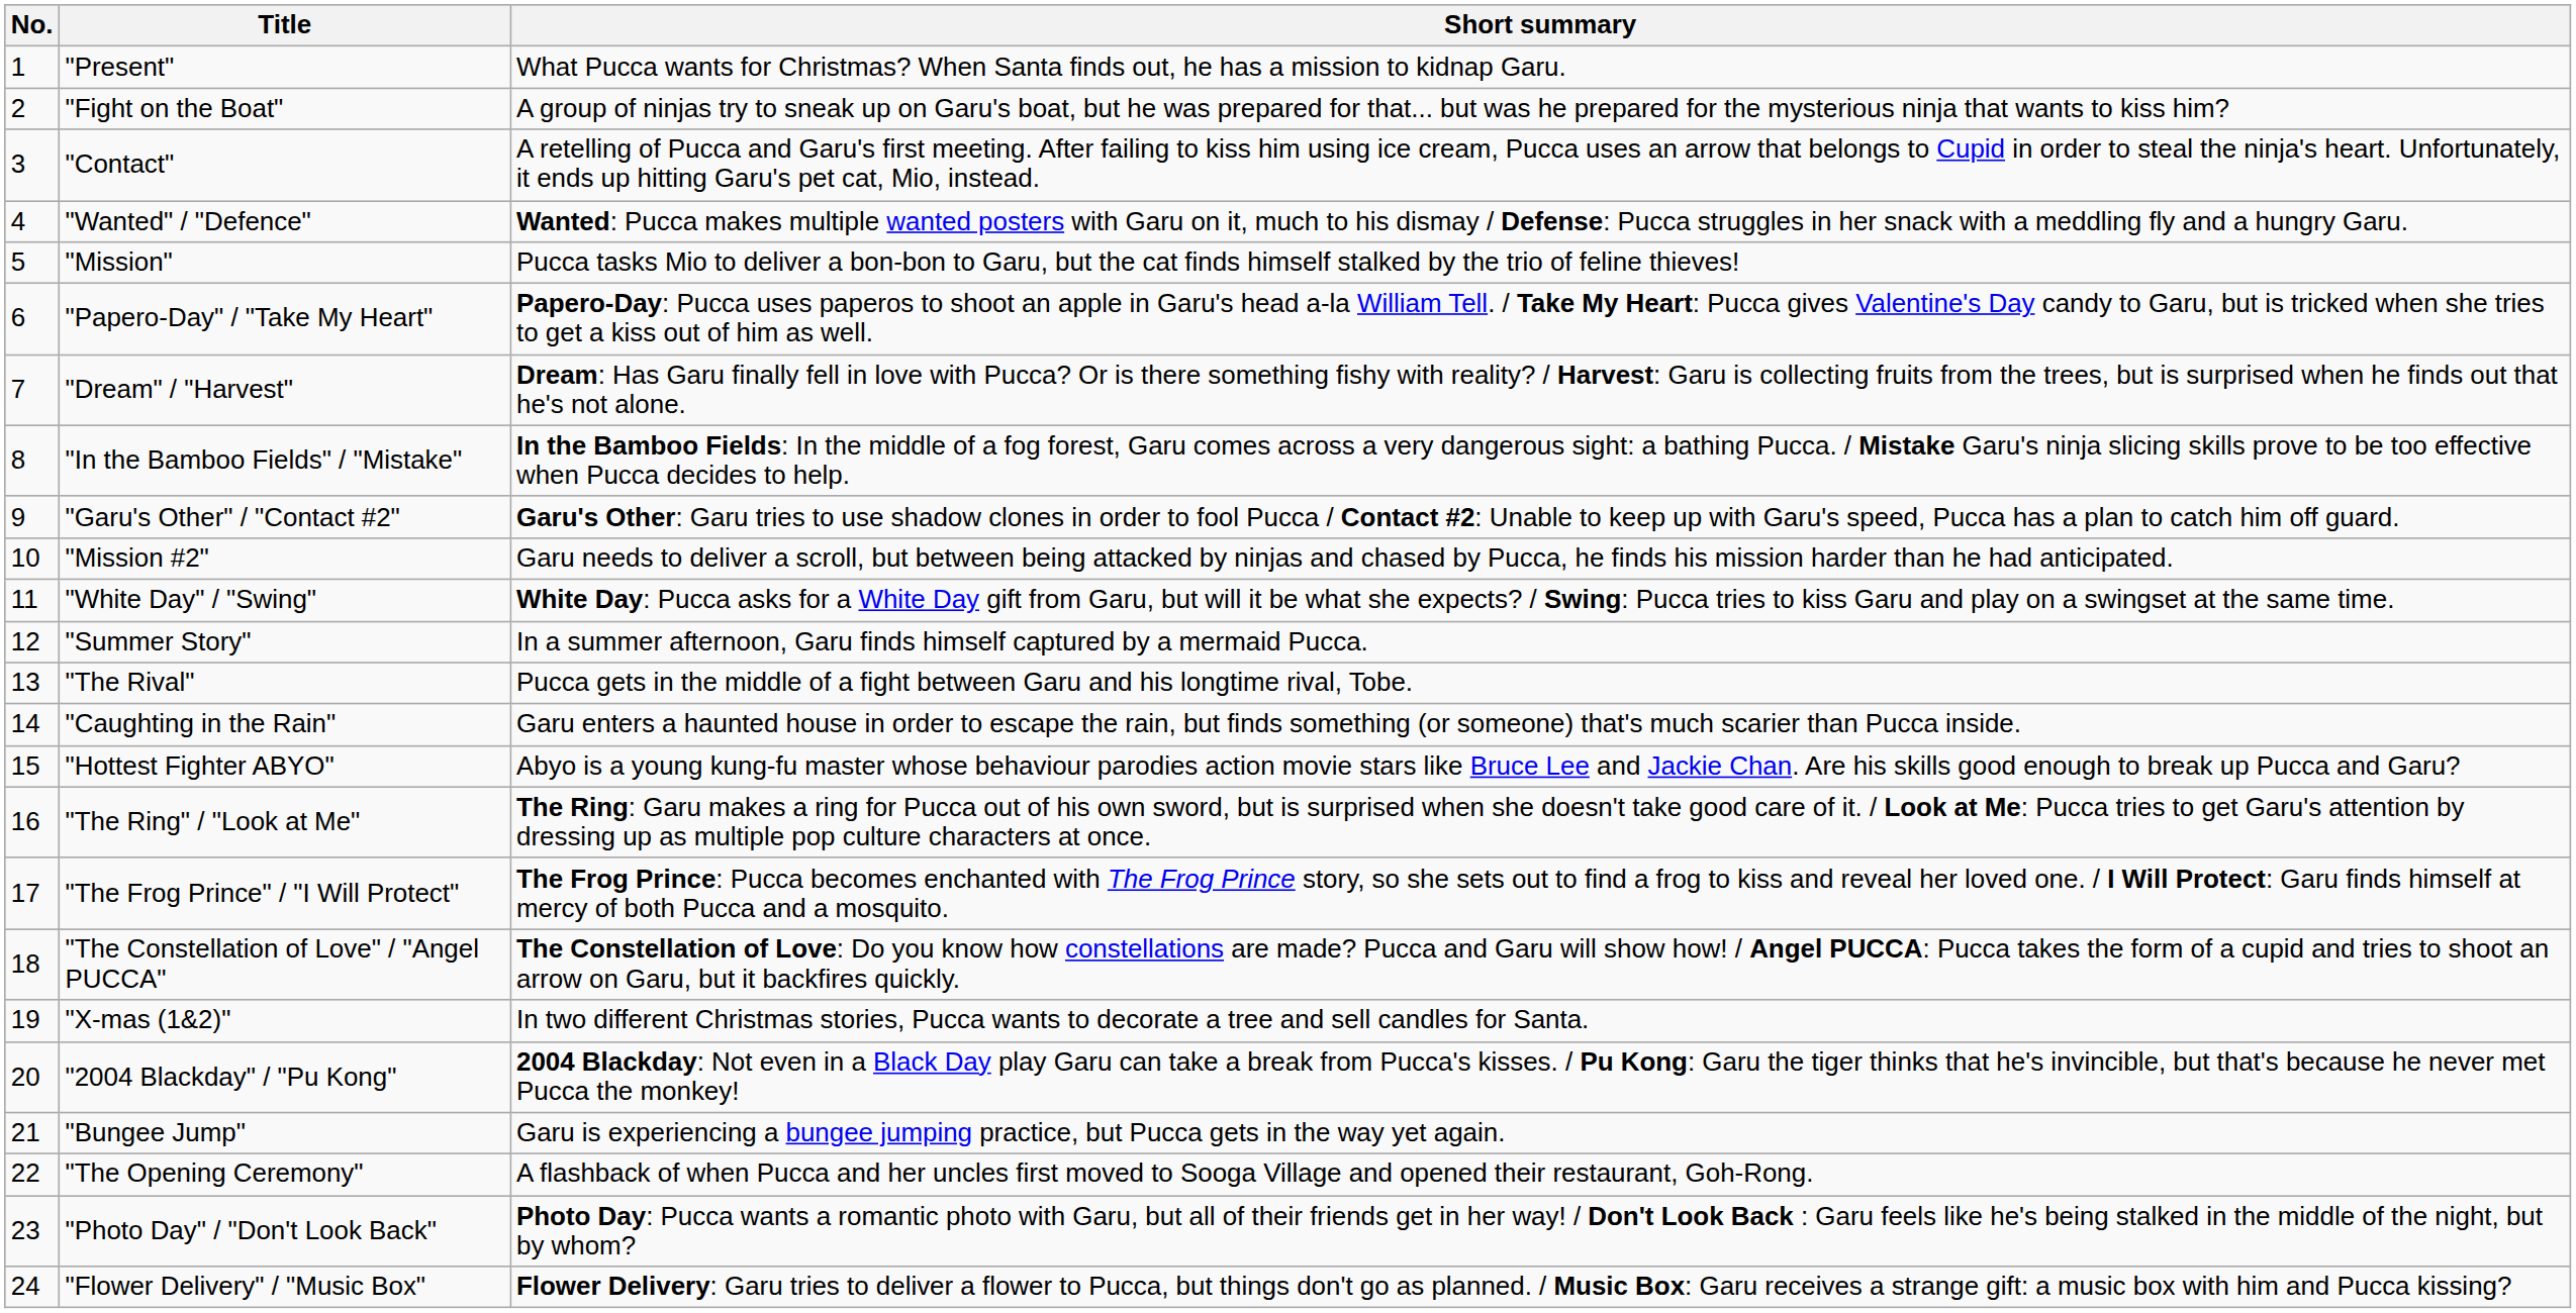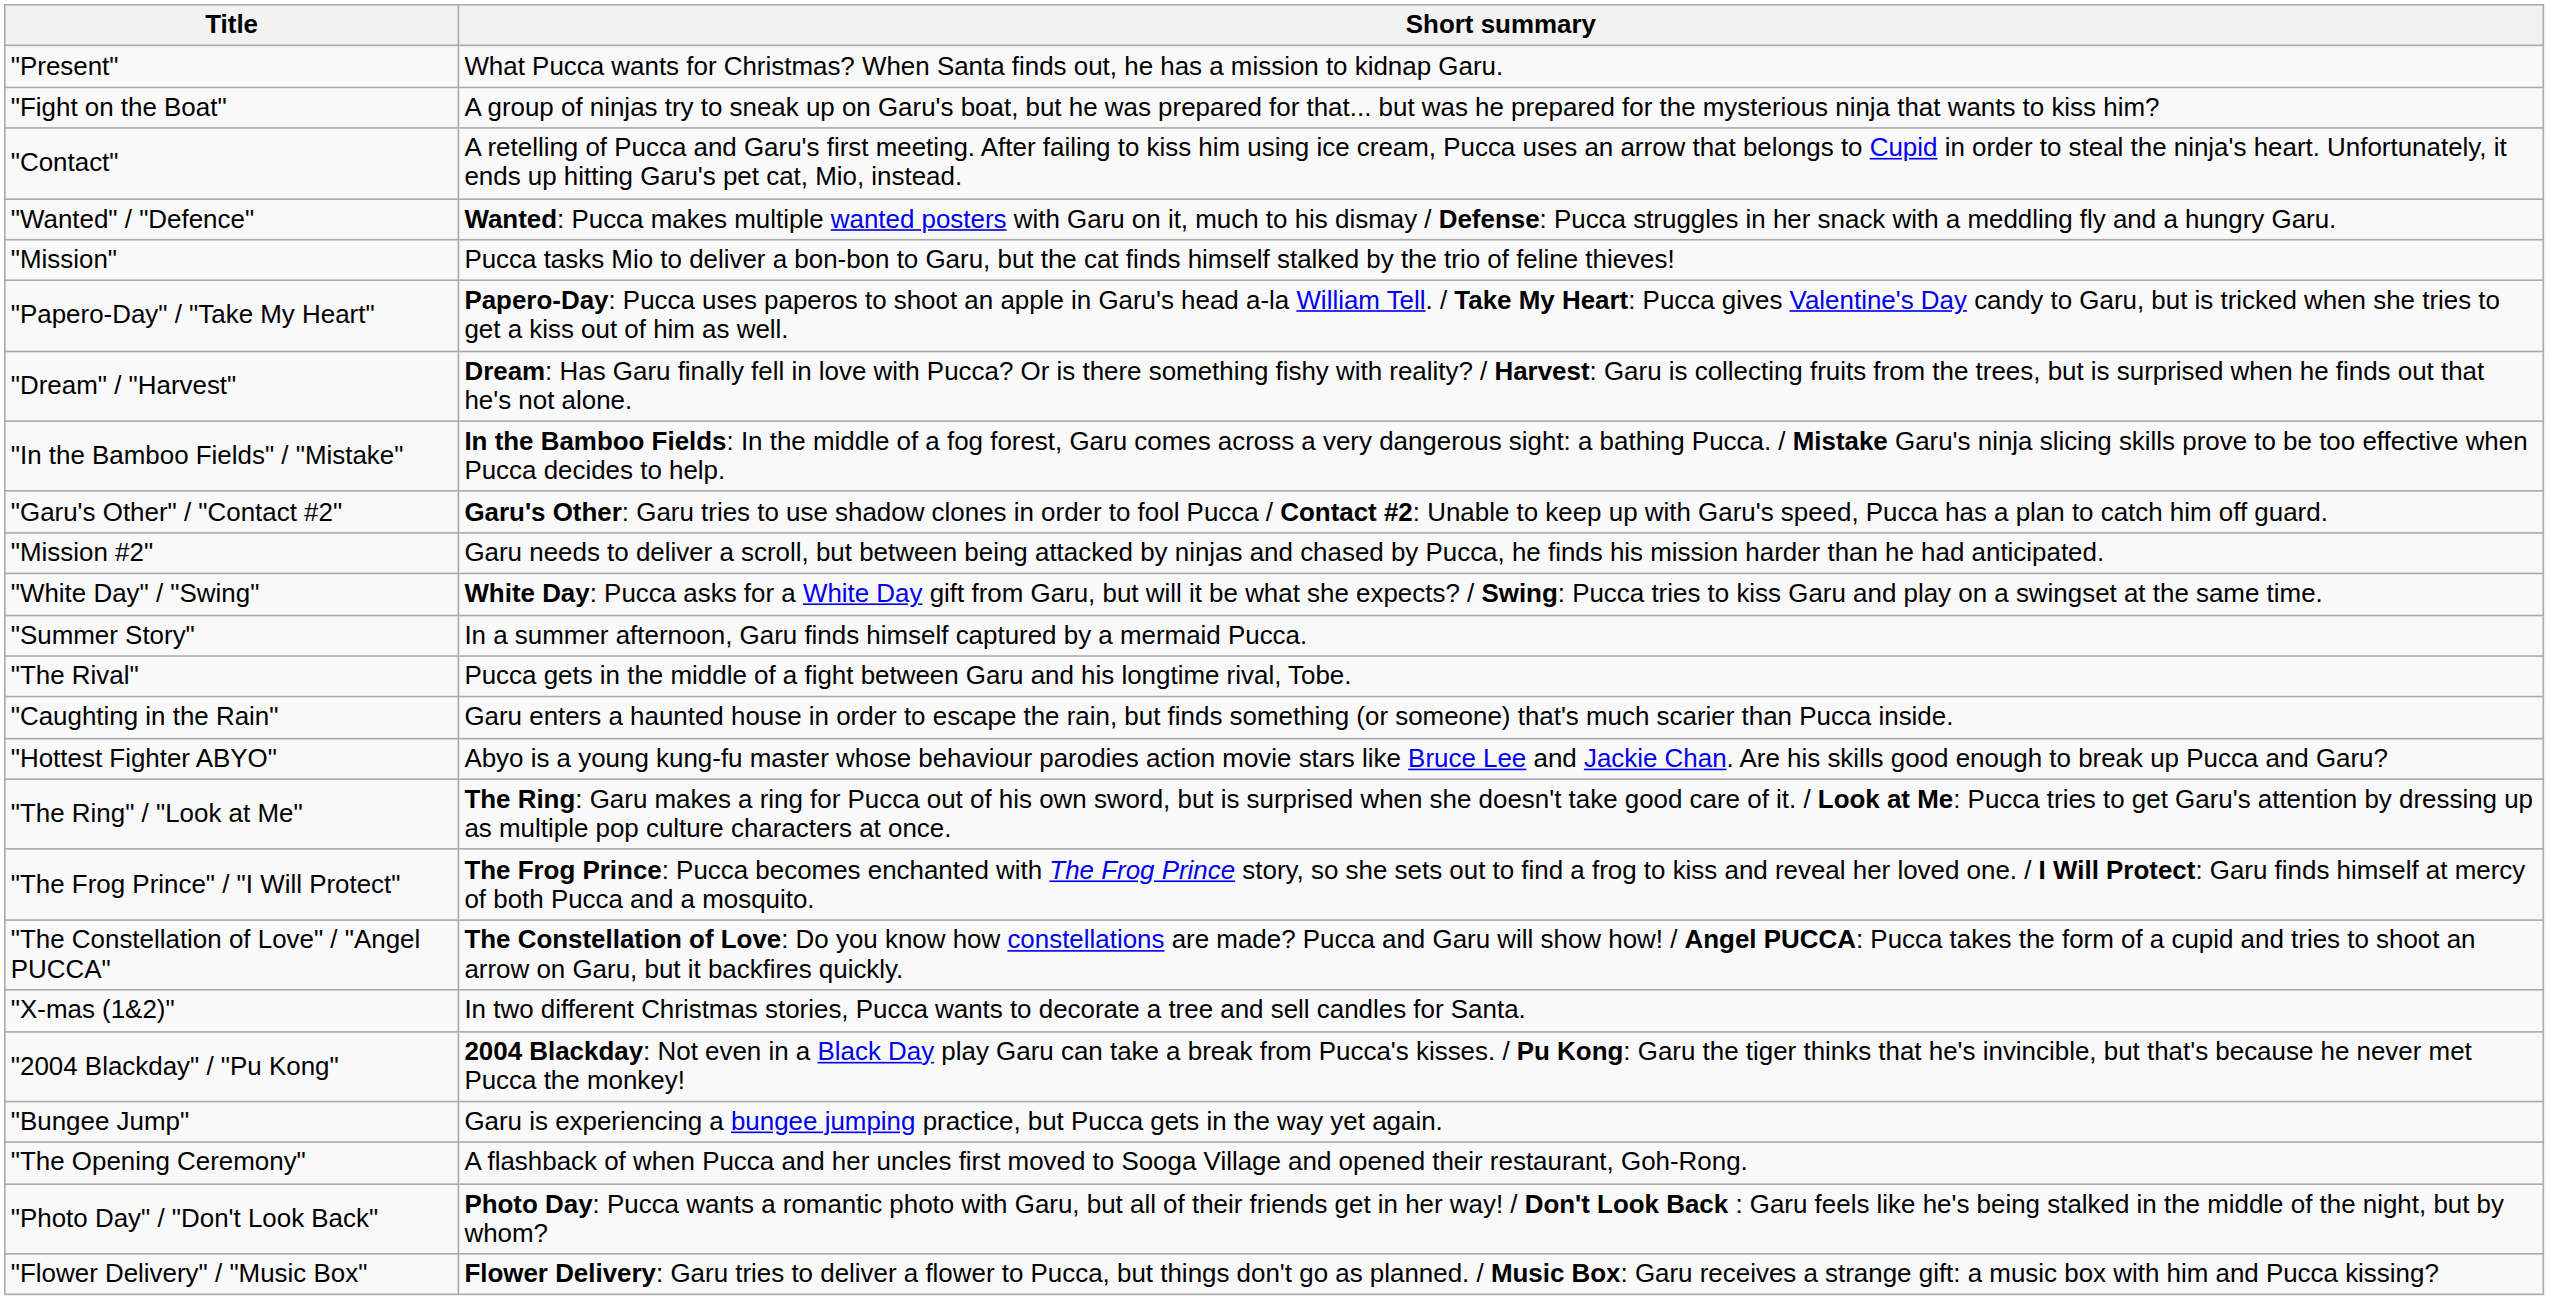- column: No. | 1 | 2 | 3 | 4 | 5 | 6 | 7 | 8 | 9 | 10 | 11 | 12 | 13 | 14 | 15 | 16 | 17 | 18 | 19 | 20 | 21 | 22 | 23 | 24
